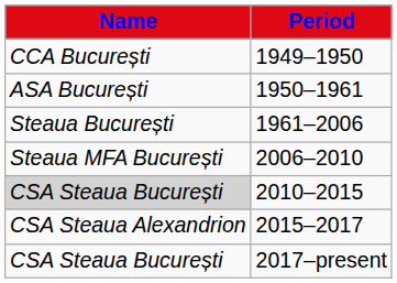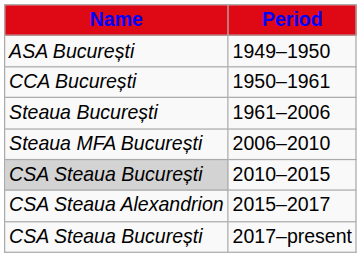1949–1950 | Name: CCA București -> ASA București
1950–1961 | Name: ASA București -> CCA București
